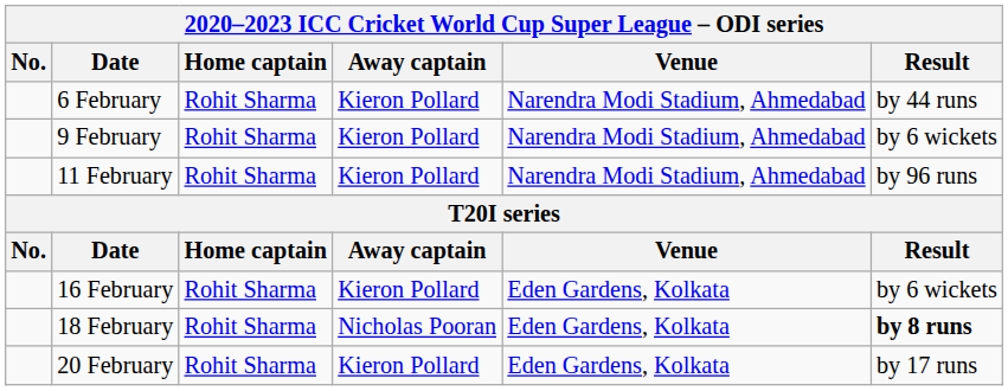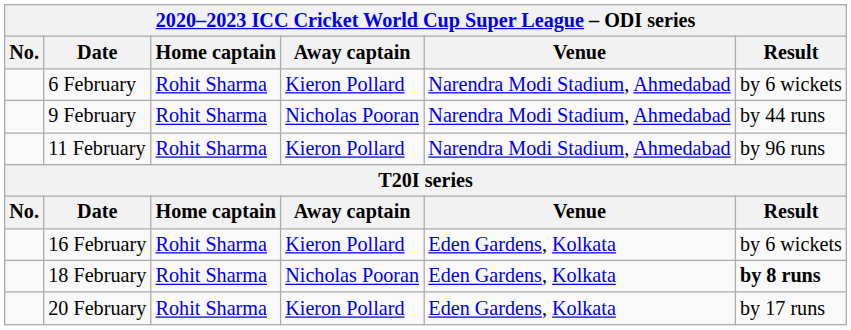6 February | Result: by 44 runs -> by 6 wickets
9 February | Away captain: Kieron Pollard -> Nicholas Pooran
9 February | Result: by 6 wickets -> by 44 runs
